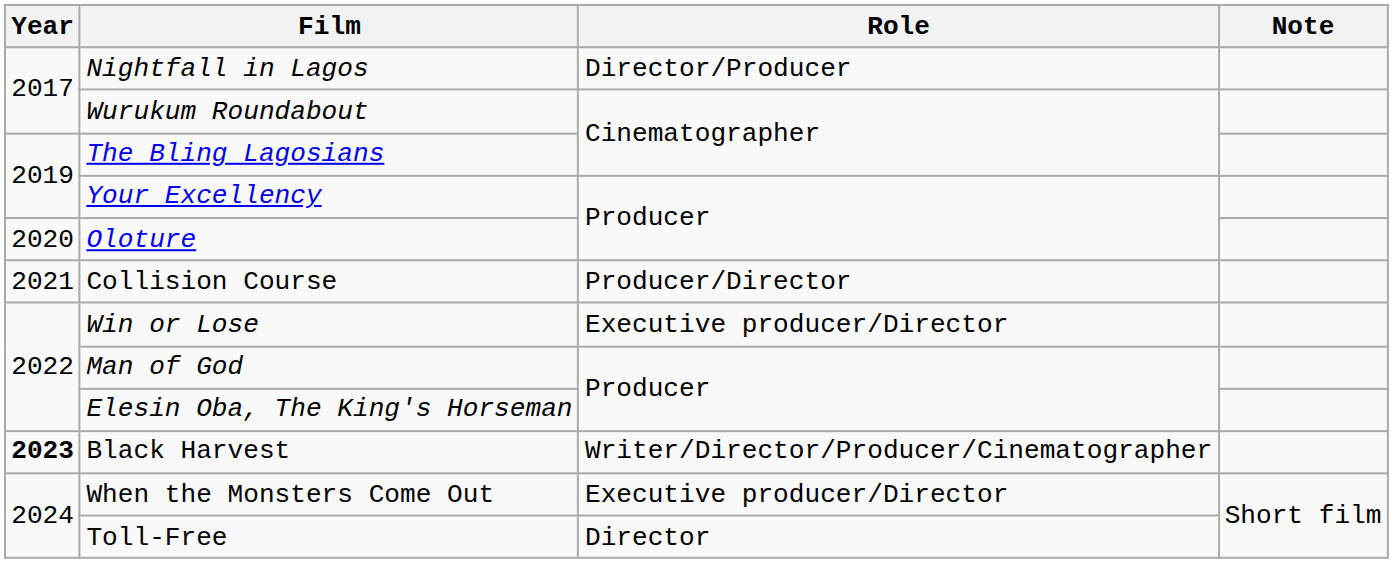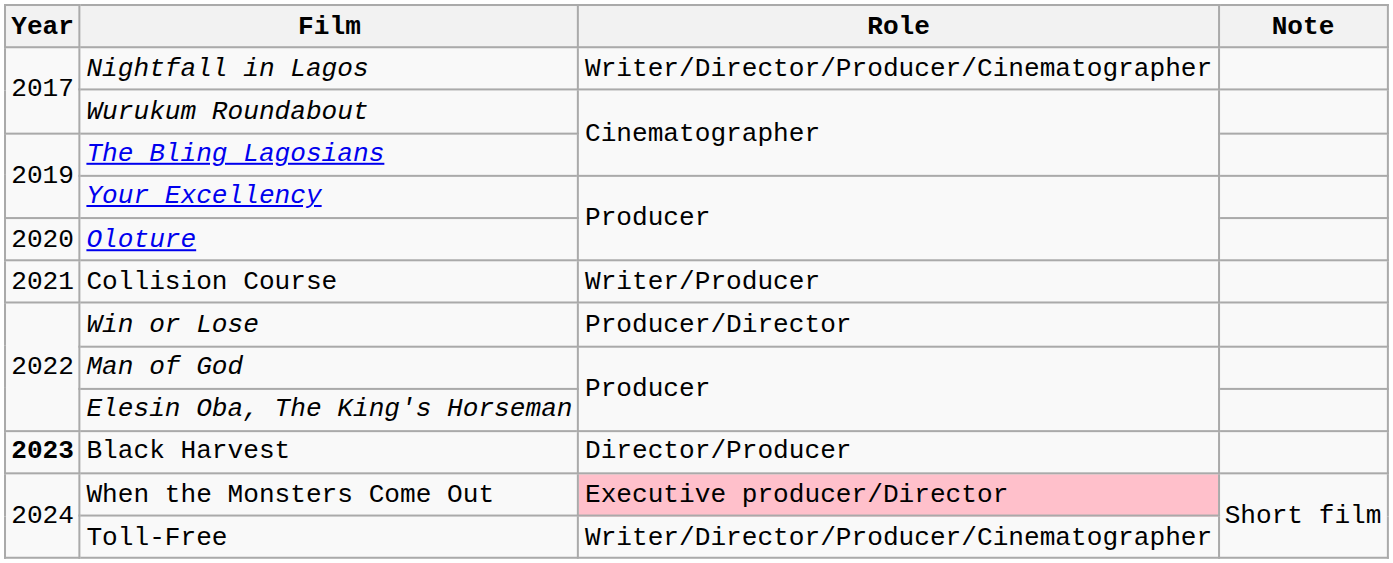Nightfall in Lagos | Role: Director/Producer -> Writer/Director/Producer/Cinematographer
Collision Course | Role: Producer/Director -> Writer/Producer
Win or Lose | Role: Executive producer/Director -> Producer/Director
Black Harvest | Role: Writer/Director/Producer/Cinematographer -> Director/Producer
When the Monsters Come Out | Role: no background -> pink background
Toll-Free | Role: Director -> Writer/Director/Producer/Cinematographer
